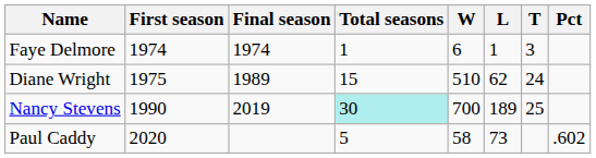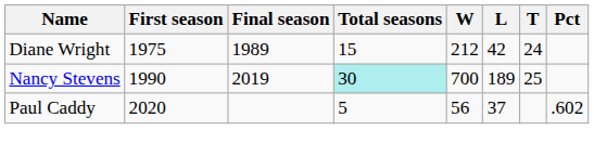- row: Faye Delmore | 1974 | 1974 | 1 | 6 | 1 | 3
Diane Wright | W: 510 -> 212
Diane Wright | L: 62 -> 42
Paul Caddy | W: 58 -> 56
Paul Caddy | L: 73 -> 37
